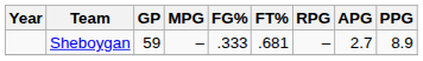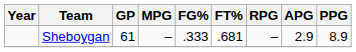Sheboygan | GP: 59 -> 61
Sheboygan | APG: 2.7 -> 2.9
